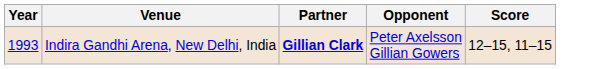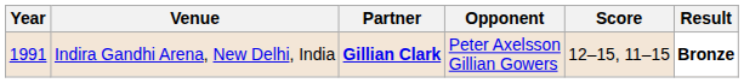+ column: Result | Bronze
Indira Gandhi Arena, New Delhi, India | Year: 1993 -> 1991
